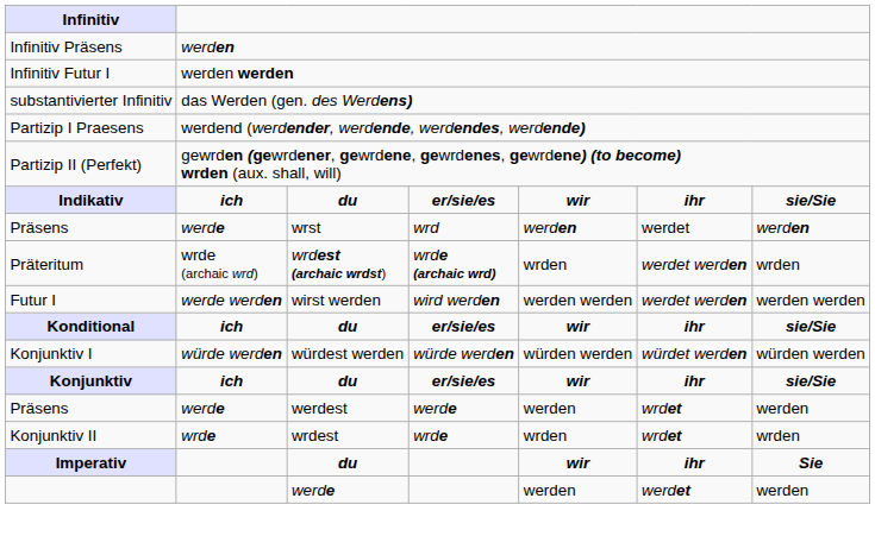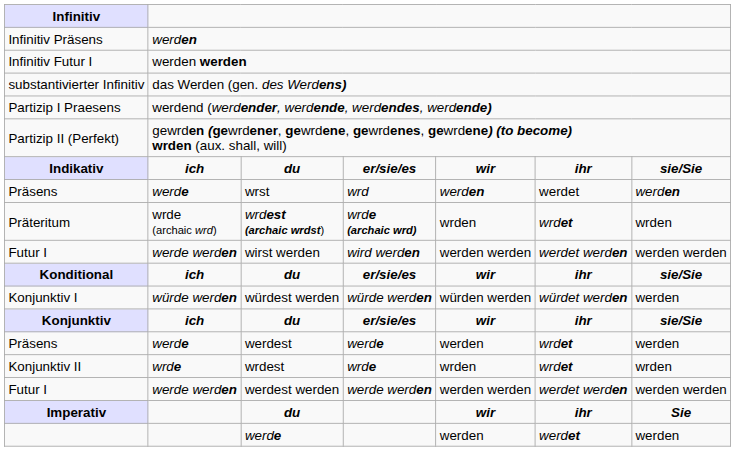wrdest (archaic wrdst) | column 6: werdet werden -> wrdet
würdest werden | column 7: würden werden -> werden
+ row: Futur I | werde werden | werdest werden | werde werden | werden werden | werdet werden | werden werden
